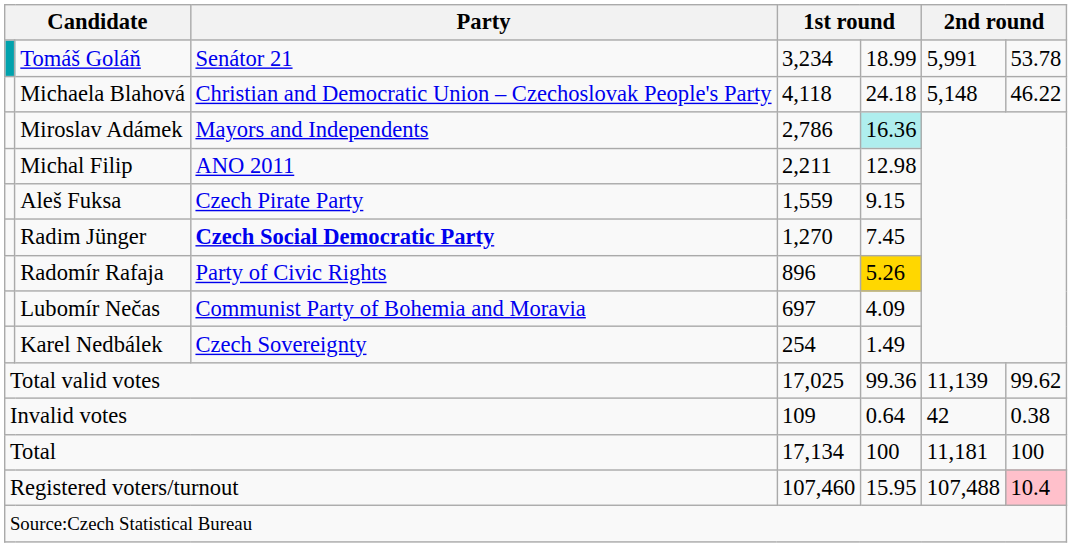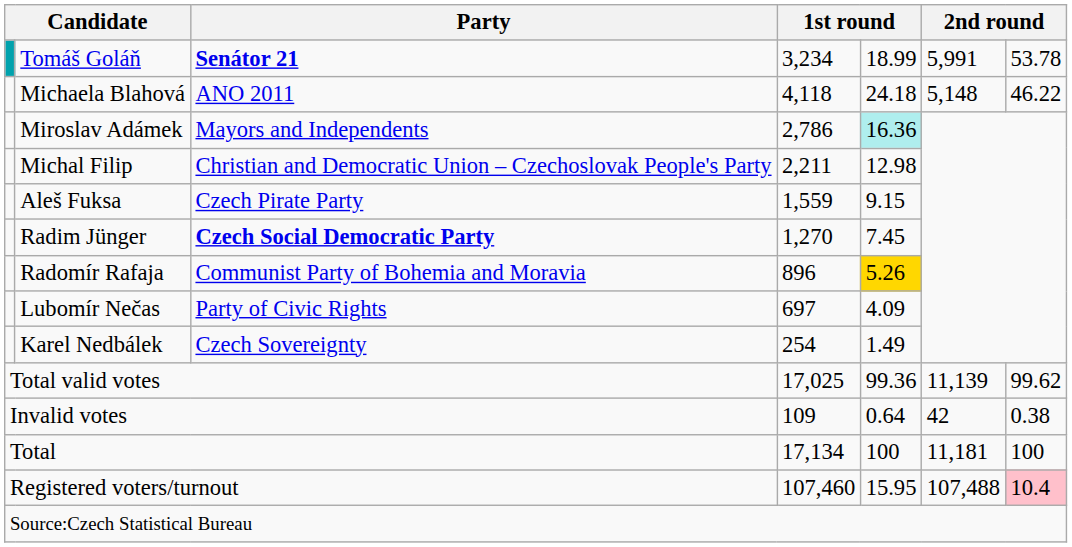Tomáš Goláň | Party: normal -> bold
Michaela Blahová | Party: Christian and Democratic Union – Czechoslovak People's Party -> ANO 2011
Michal Filip | Party: ANO 2011 -> Christian and Democratic Union – Czechoslovak People's Party
Radomír Rafaja | Party: Party of Civic Rights -> Communist Party of Bohemia and Moravia
Lubomír Nečas | Party: Communist Party of Bohemia and Moravia -> Party of Civic Rights
